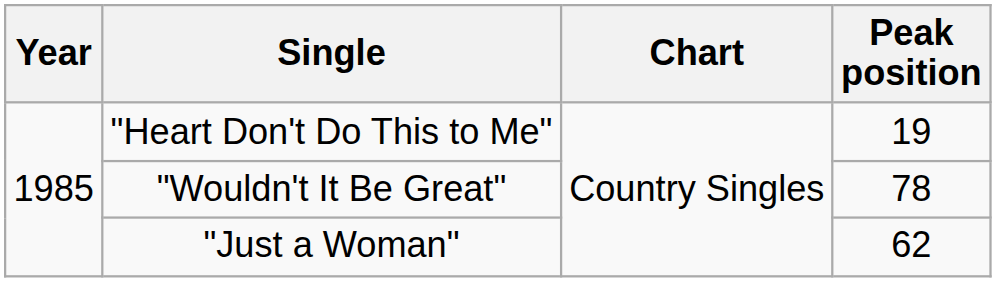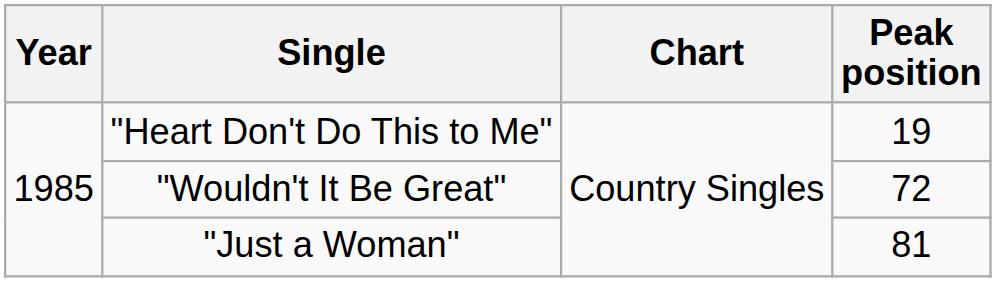"Wouldn't It Be Great" | Peak position: 78 -> 72
"Just a Woman" | Peak position: 62 -> 81
